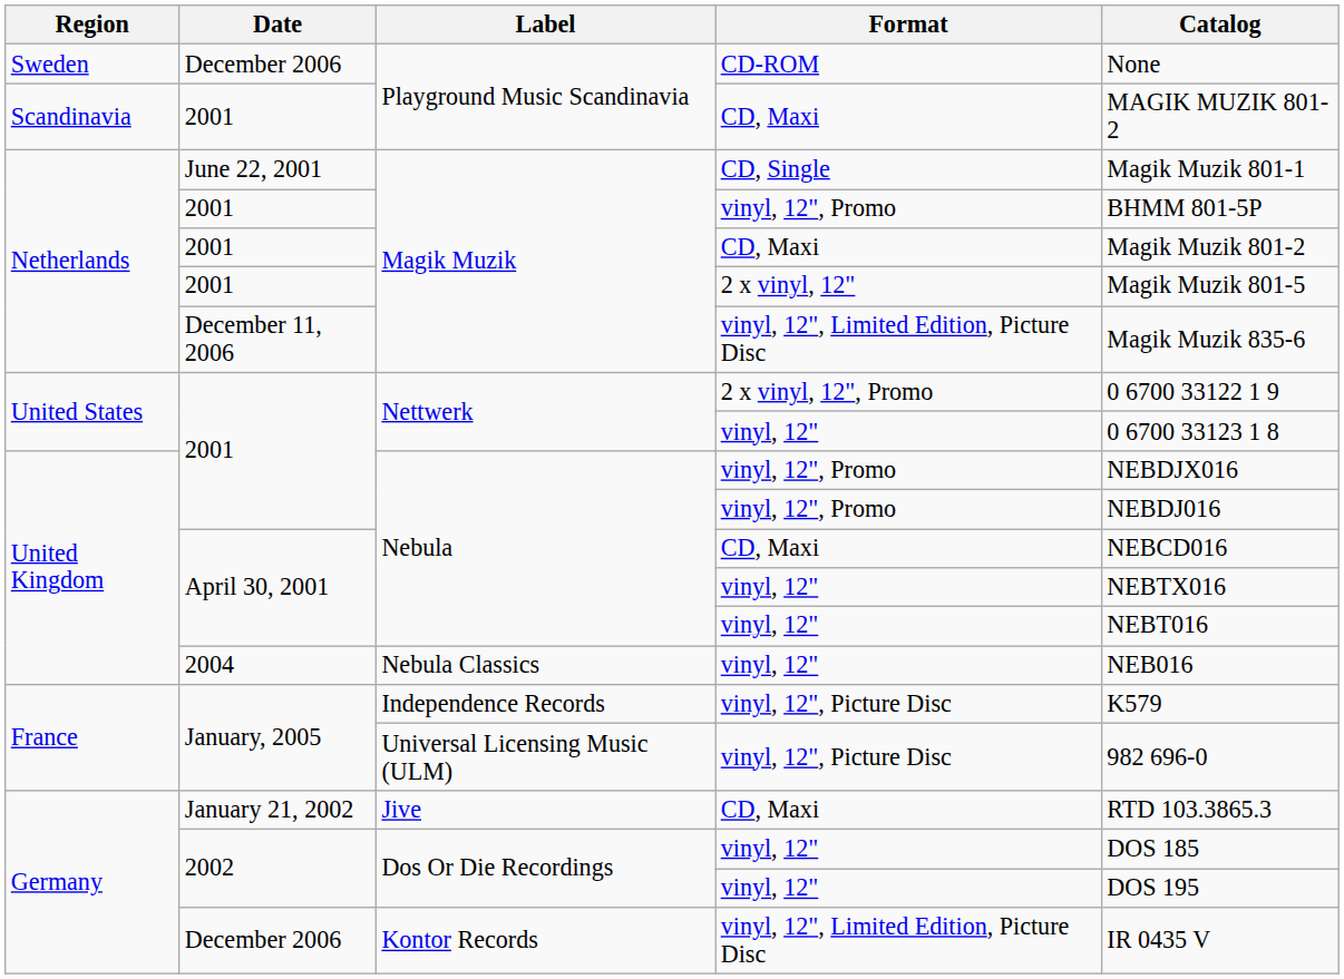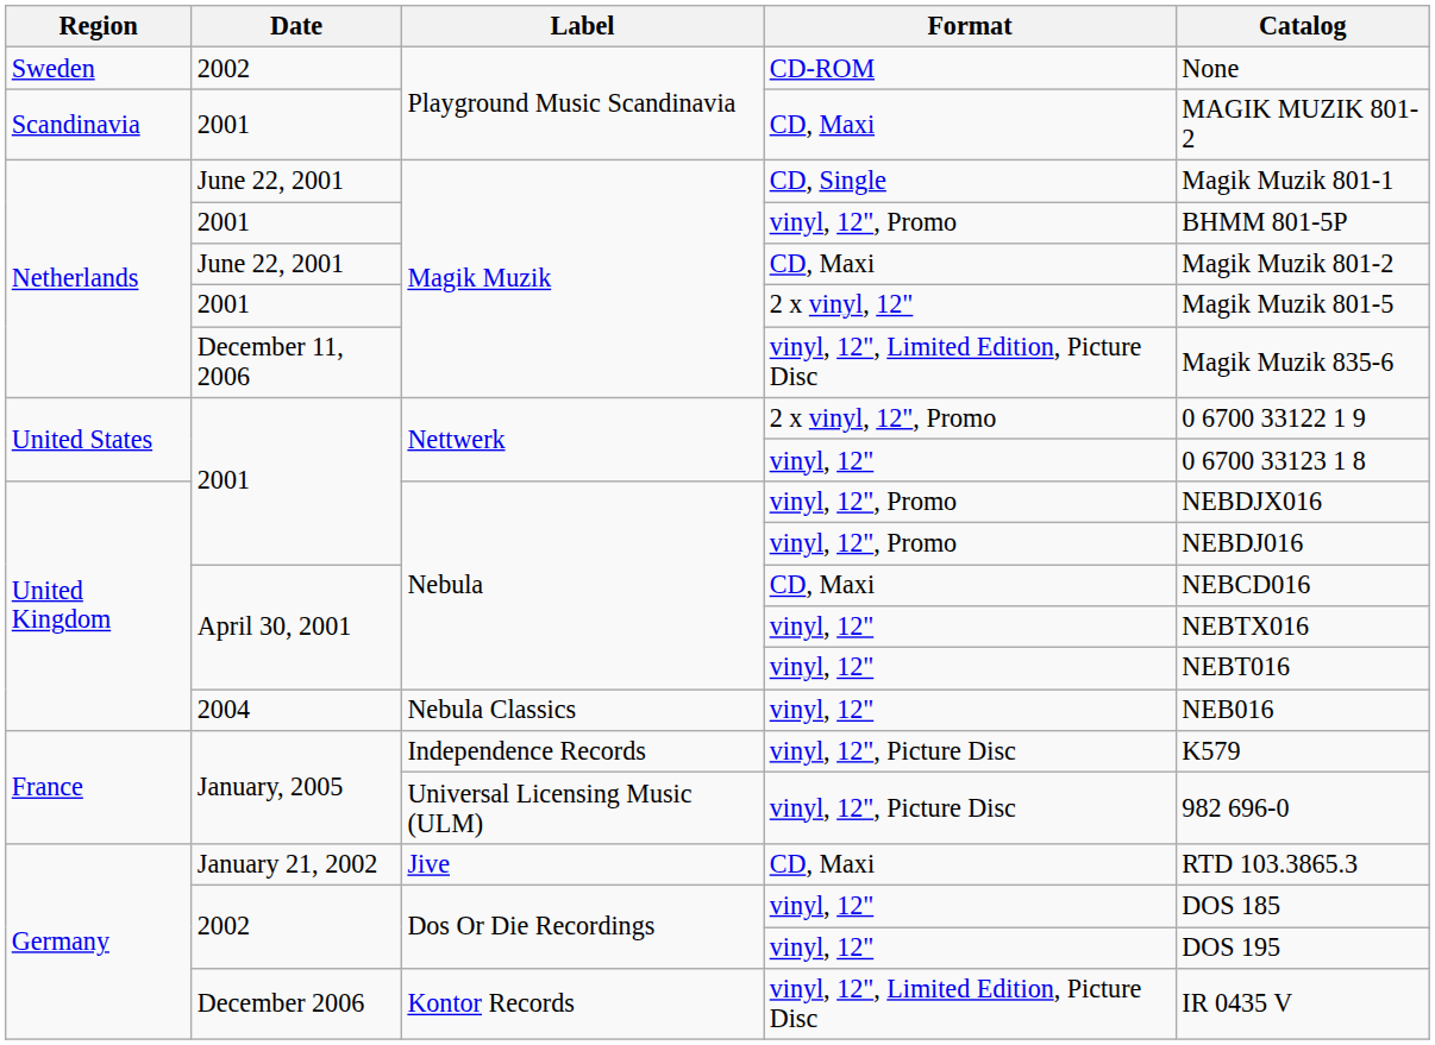Playground Music Scandinavia / CD-ROM | Date: December 2006 -> 2002
Magik Muzik / CD, Maxi | Date: 2001 -> June 22, 2001
